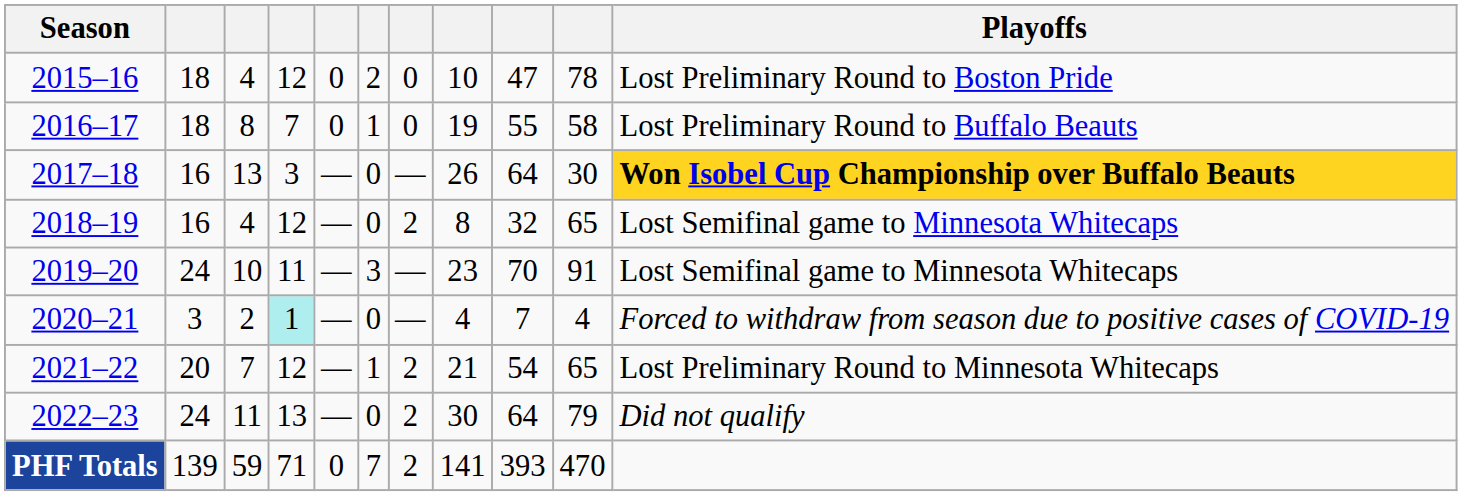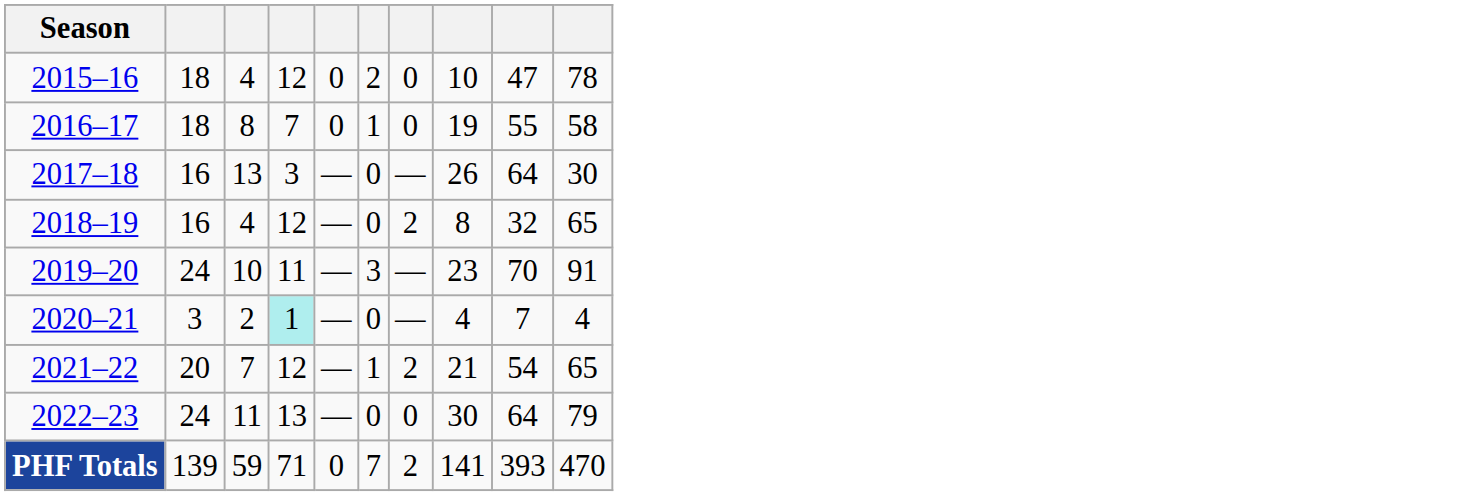- column: Playoffs | Lost Preliminary Round to Boston Pride | Lost Preliminary Round to Buffalo Beauts | Won Isobel Cup Championship over Buffalo Beauts | Lost Semifinal game to Minnesota Whitecaps | Lost Semifinal game to Minnesota Whitecaps | Forced to withdraw from season due to positive cases of COVID-19 | Lost Preliminary Round to Minnesota Whitecaps | Did not qualify
2022–23 | column 7: 2 -> 0
